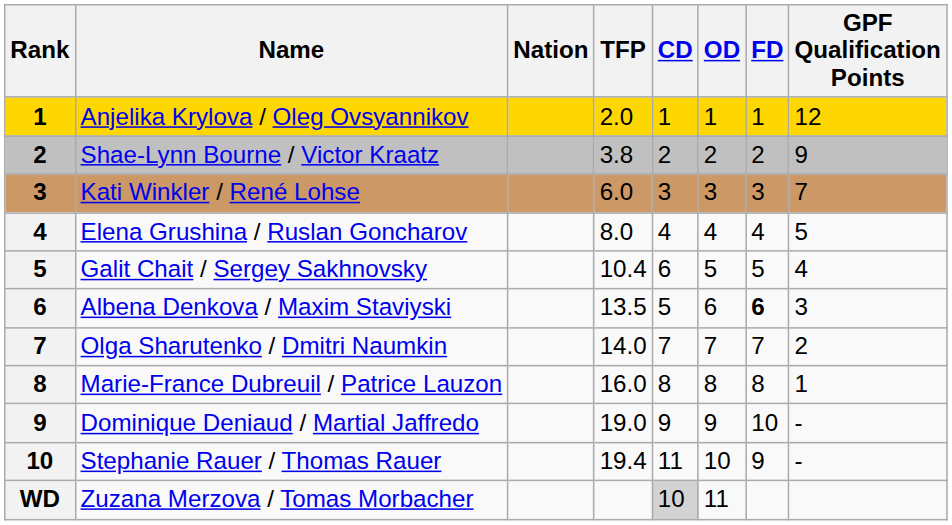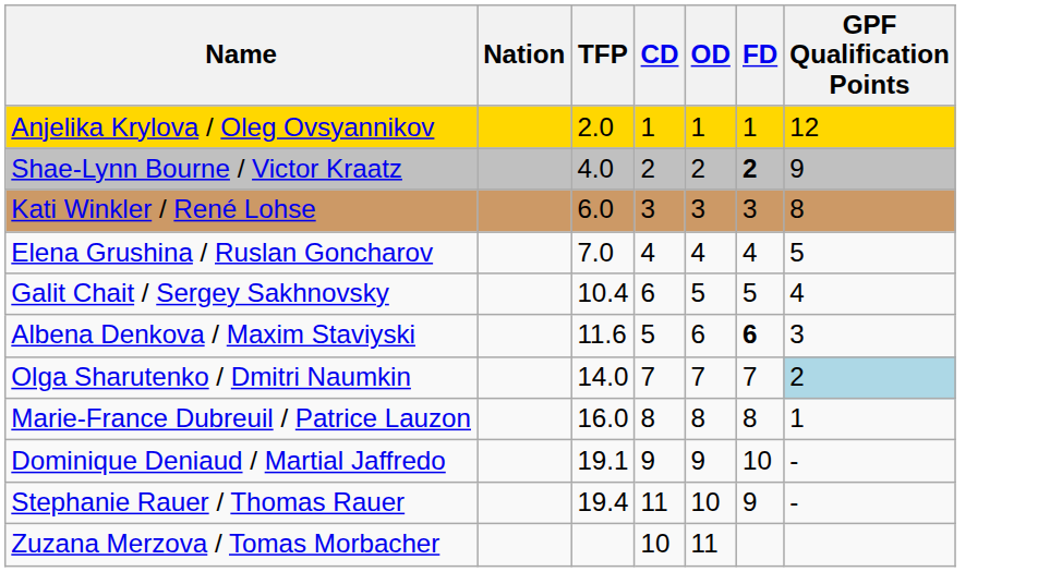- column: Rank | 1 | 2 | 3 | 4 | 5 | 6 | 7 | 8 | 9 | 10 | WD
Shae-Lynn Bourne / Victor Kraatz | TFP: 3.8 -> 4.0
Shae-Lynn Bourne / Victor Kraatz | FD: normal -> bold
Kati Winkler / René Lohse | GPF Qualification Points: 7 -> 8
Elena Grushina / Ruslan Goncharov | TFP: 8.0 -> 7.0
Albena Denkova / Maxim Staviyski | TFP: 13.5 -> 11.6
Olga Sharutenko / Dmitri Naumkin | GPF Qualification Points: no background -> lightblue background
Dominique Deniaud / Martial Jaffredo | TFP: 19.0 -> 19.1
Zuzana Merzova / Tomas Morbacher | CD: lightgrey background -> no background
